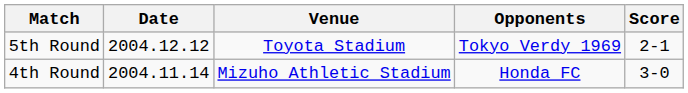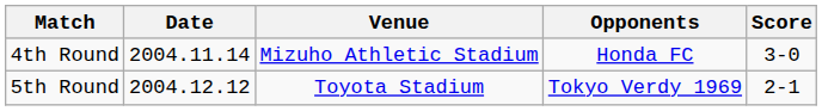rows swapped: 4th Round <-> 5th Round
